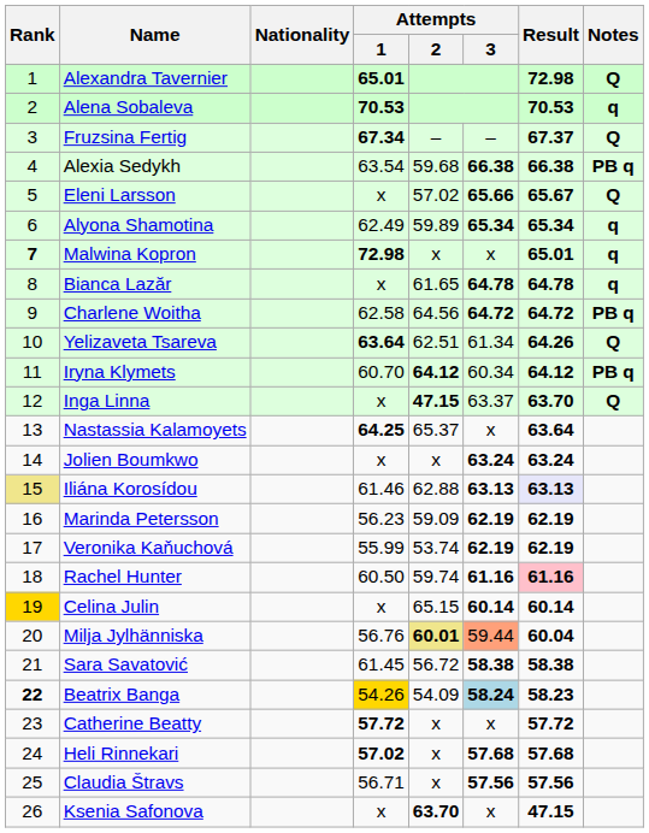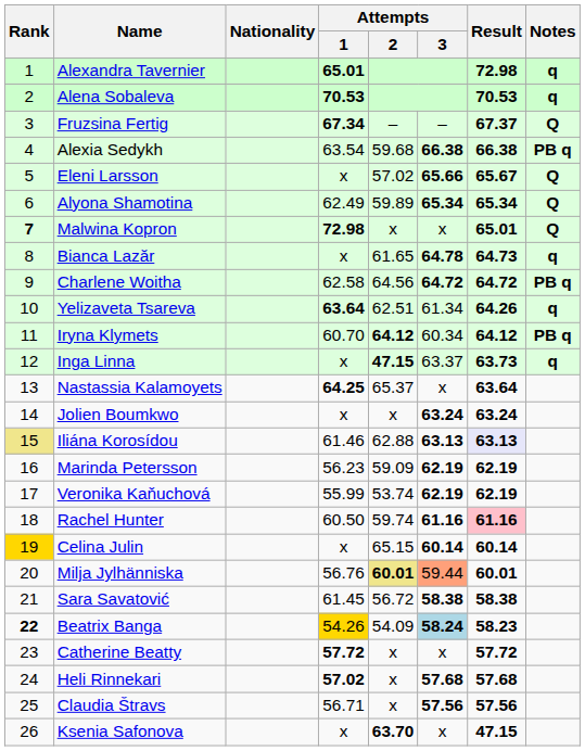Alexandra Tavernier | Notes: Q -> q
Alyona Shamotina | Notes: q -> Q
Malwina Kopron | Notes: q -> Q
Bianca Lazăr | Result: 64.78 -> 64.73
Yelizaveta Tsareva | Notes: Q -> q
Inga Linna | Result: 63.70 -> 63.73
Inga Linna | Notes: Q -> q
Milja Jylhänniska | Result: 60.04 -> 60.01
